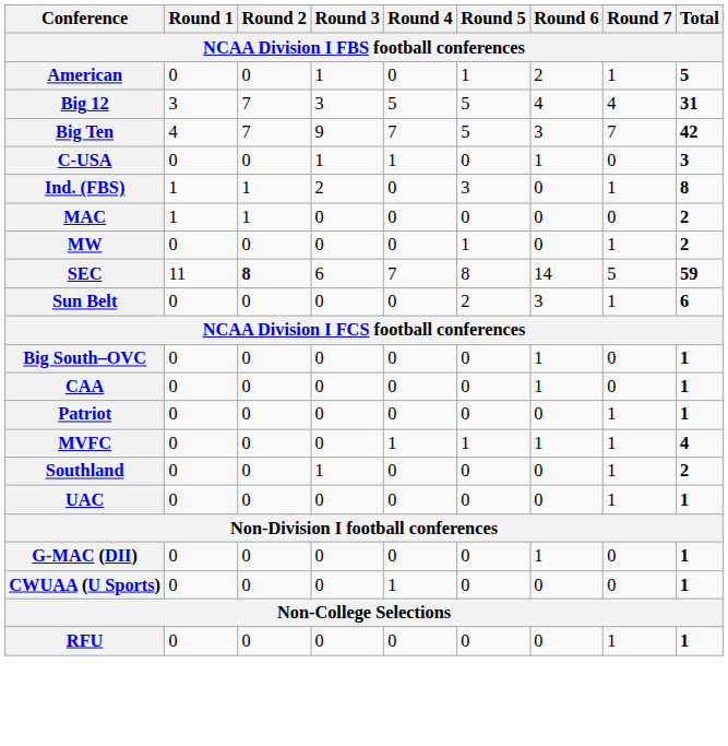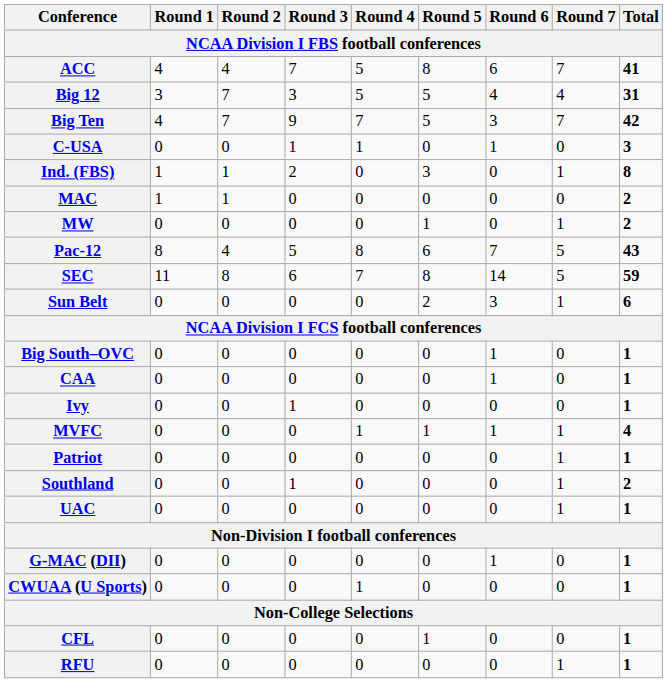- row: American | 0 | 0 | 1 | 0 | 1 | 2 | 1 | 5
+ row: ACC | 4 | 4 | 7 | 5 | 8 | 6 | 7 | 41
+ row: Pac-12 | 8 | 4 | 5 | 8 | 6 | 7 | 5 | 43
SEC | Round 2: bold -> normal
+ row: Ivy | 0 | 0 | 1 | 0 | 0 | 0 | 0 | 1
rows swapped: MVFC <-> Patriot
+ row: CFL | 0 | 0 | 0 | 0 | 1 | 0 | 0 | 1
